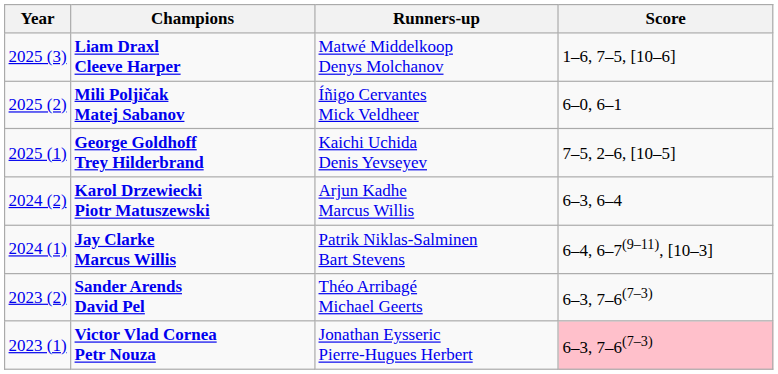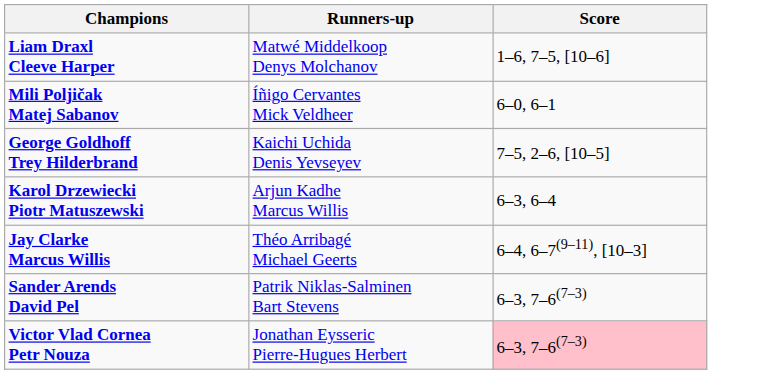- column: Year | 2025 (3) | 2025 (2) | 2025 (1) | 2024 (2) | 2024 (1) | 2023 (2) | 2023 (1)
Jay Clarke Marcus Willis | Runners-up: Patrik Niklas-Salminen Bart Stevens -> Théo Arribagé Michael Geerts
Sander Arends David Pel | Runners-up: Théo Arribagé Michael Geerts -> Patrik Niklas-Salminen Bart Stevens
